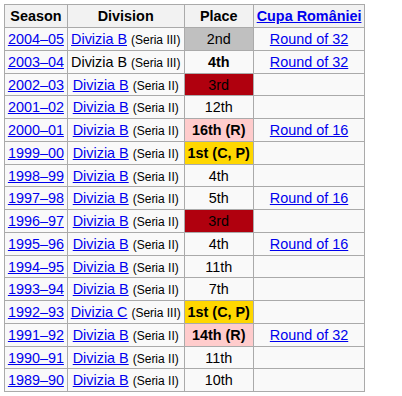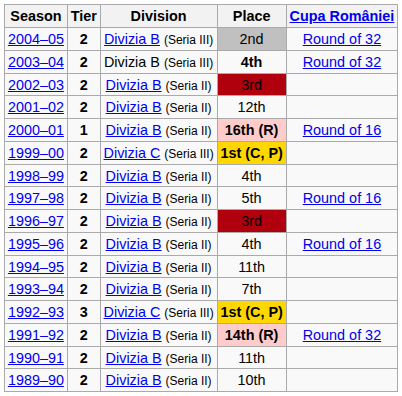+ column: Tier | 2 | 2 | 2 | 2 | 1 | 2 | 2 | 2 | 2 | 2 | 2 | 2 | 3 | 2 | 2 | 2
1999–00 | Division: Divizia B (Seria II) -> Divizia C (Seria III)
